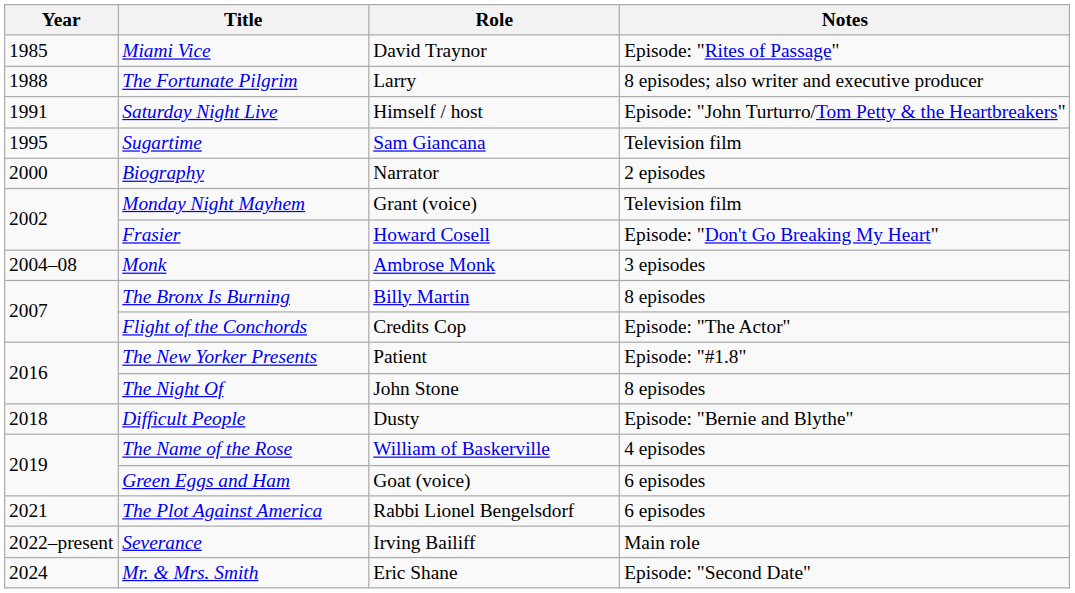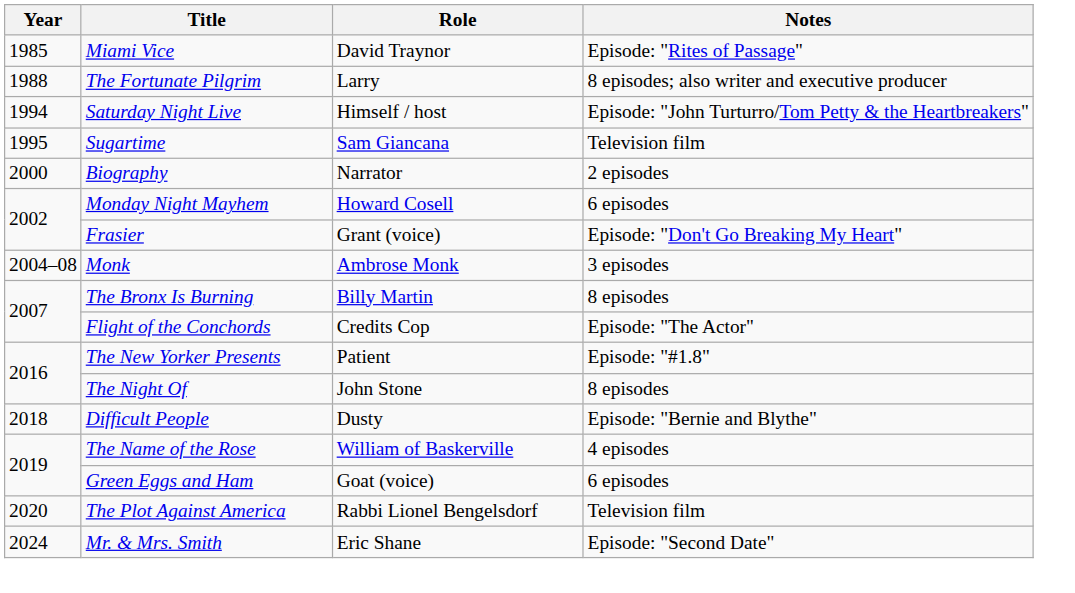Saturday Night Live | Year: 1991 -> 1994
Monday Night Mayhem | Role: Grant (voice) -> Howard Cosell
Monday Night Mayhem | Notes: Television film -> 6 episodes
Frasier | Role: Howard Cosell -> Grant (voice)
The Plot Against America | Year: 2021 -> 2020
The Plot Against America | Notes: 6 episodes -> Television film
- row: 2022–present | Severance | Irving Bailiff | Main role
